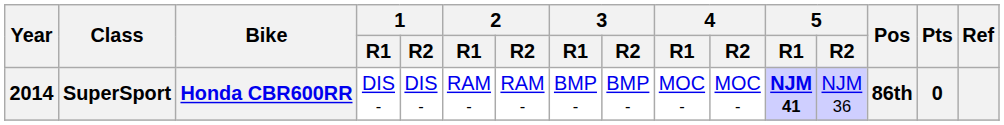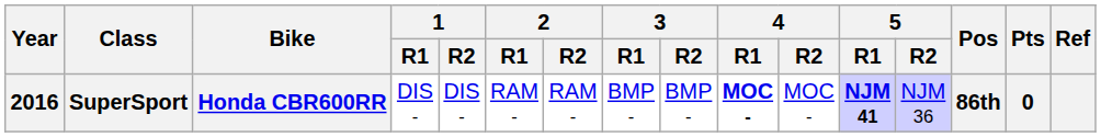SuperSport | Year: 2014 -> 2016
SuperSport | 4 / R1: normal -> bold
